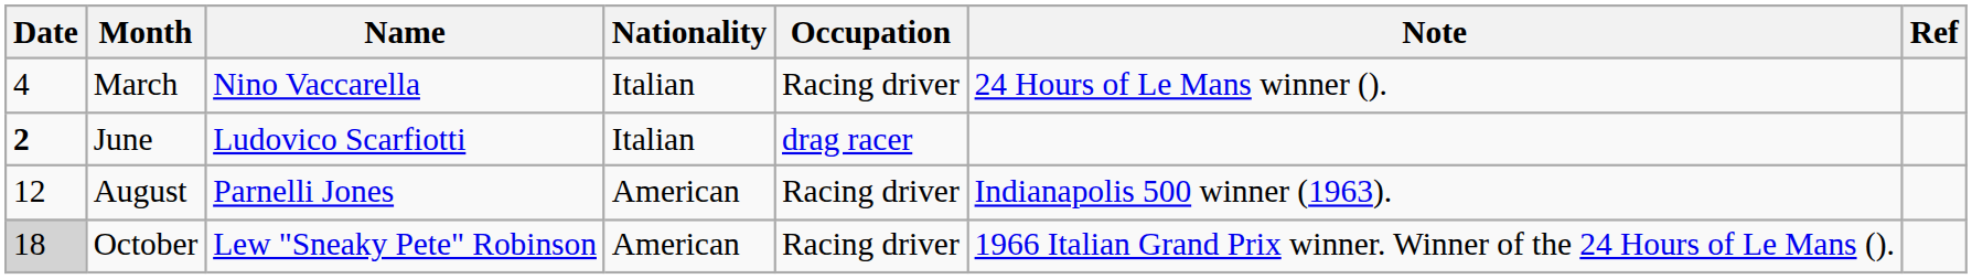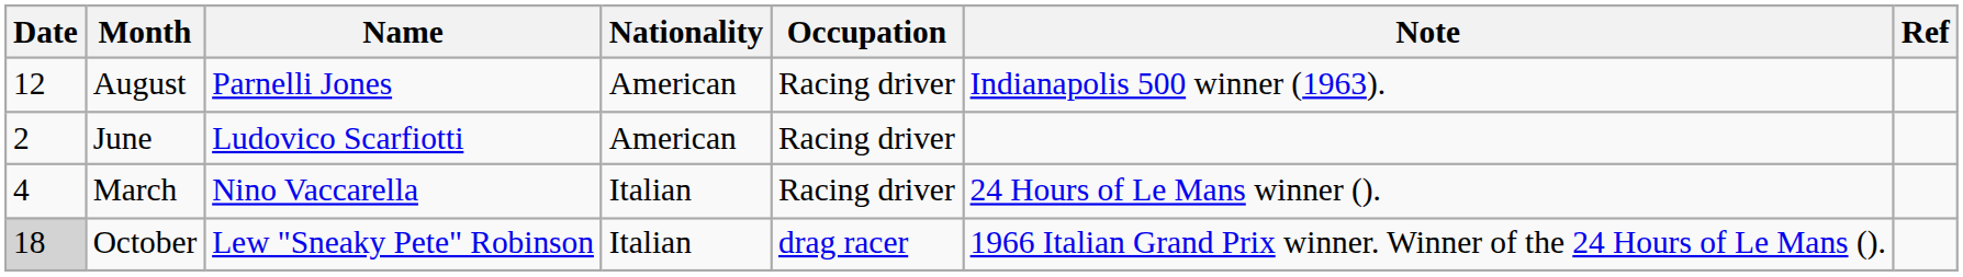rows swapped: March <-> August
June | Date: bold -> normal
June | Nationality: Italian -> American
June | Occupation: drag racer -> Racing driver
October | Nationality: American -> Italian
October | Occupation: Racing driver -> drag racer
